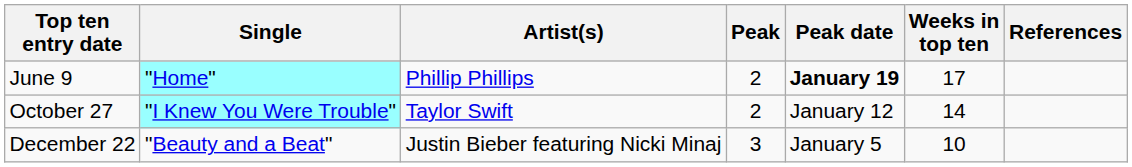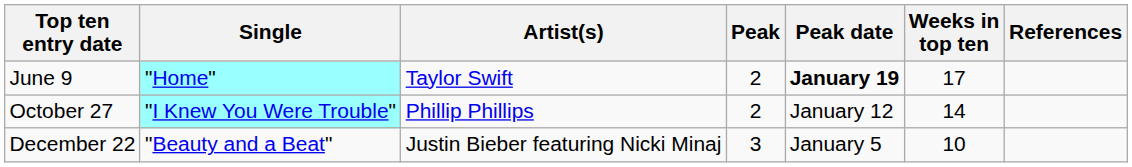June 9 | Artist(s): Phillip Phillips -> Taylor Swift
October 27 | Artist(s): Taylor Swift -> Phillip Phillips
